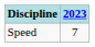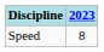Speed | 2023: 7 -> 8
